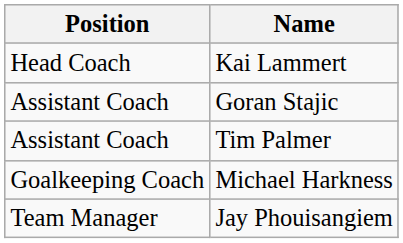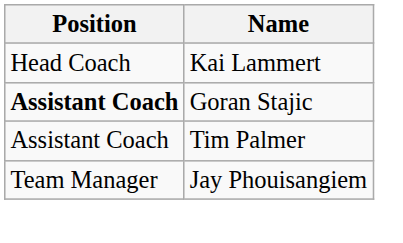Goran Stajic | Position: normal -> bold
- row: Goalkeeping Coach | Michael Harkness
